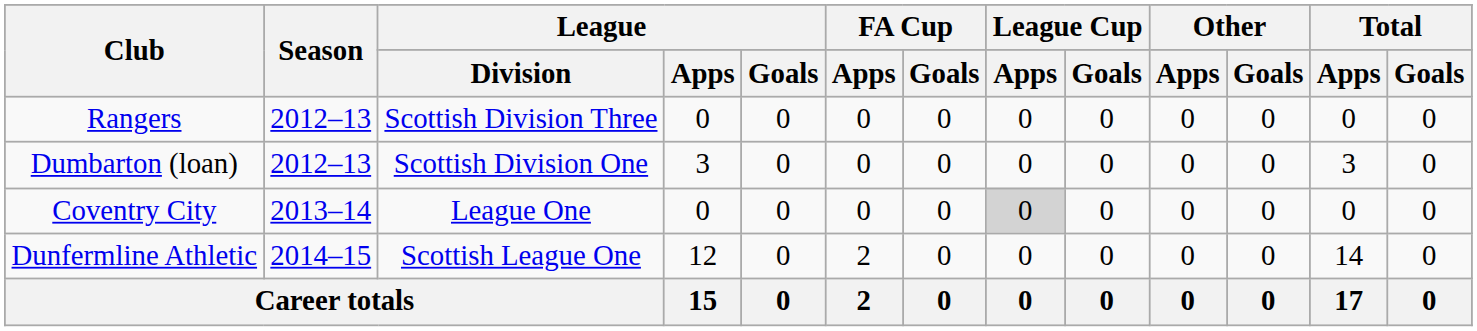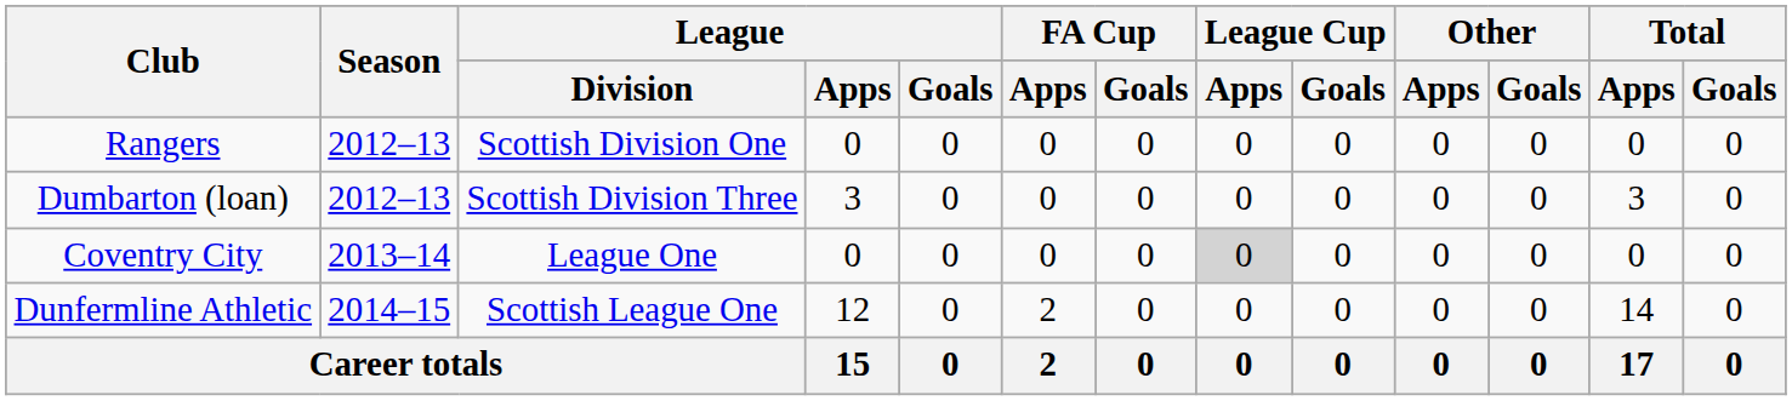Rangers | League / Division: Scottish Division Three -> Scottish Division One
Dumbarton (loan) | League / Division: Scottish Division One -> Scottish Division Three
